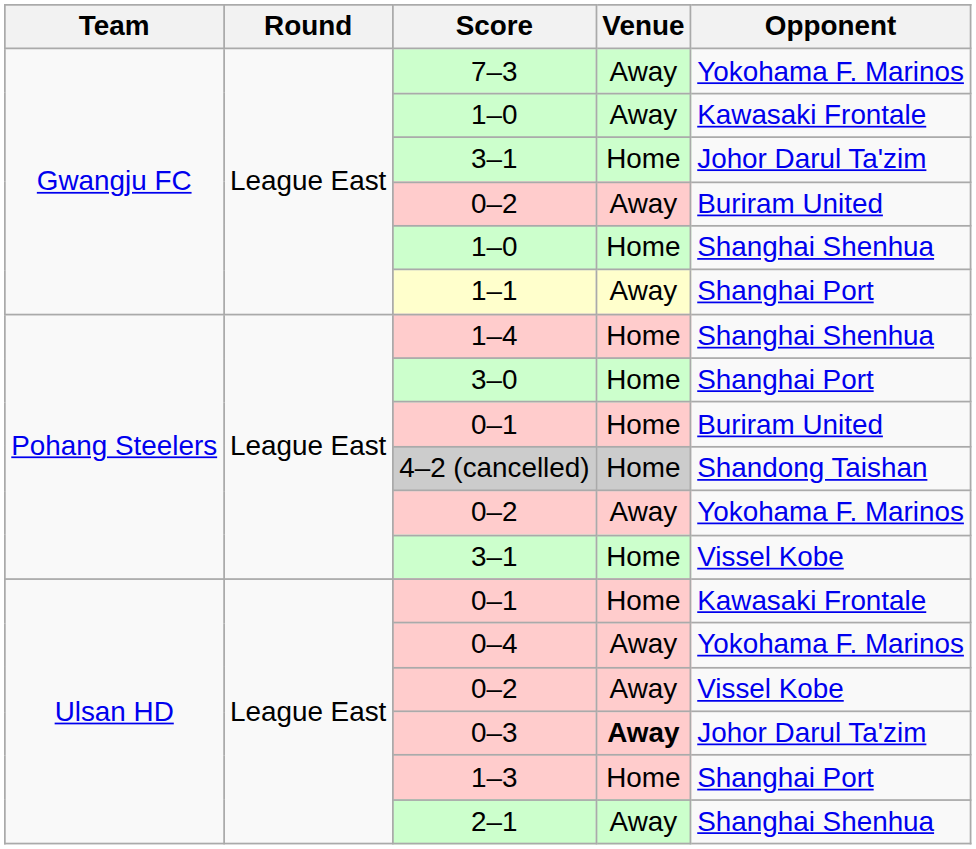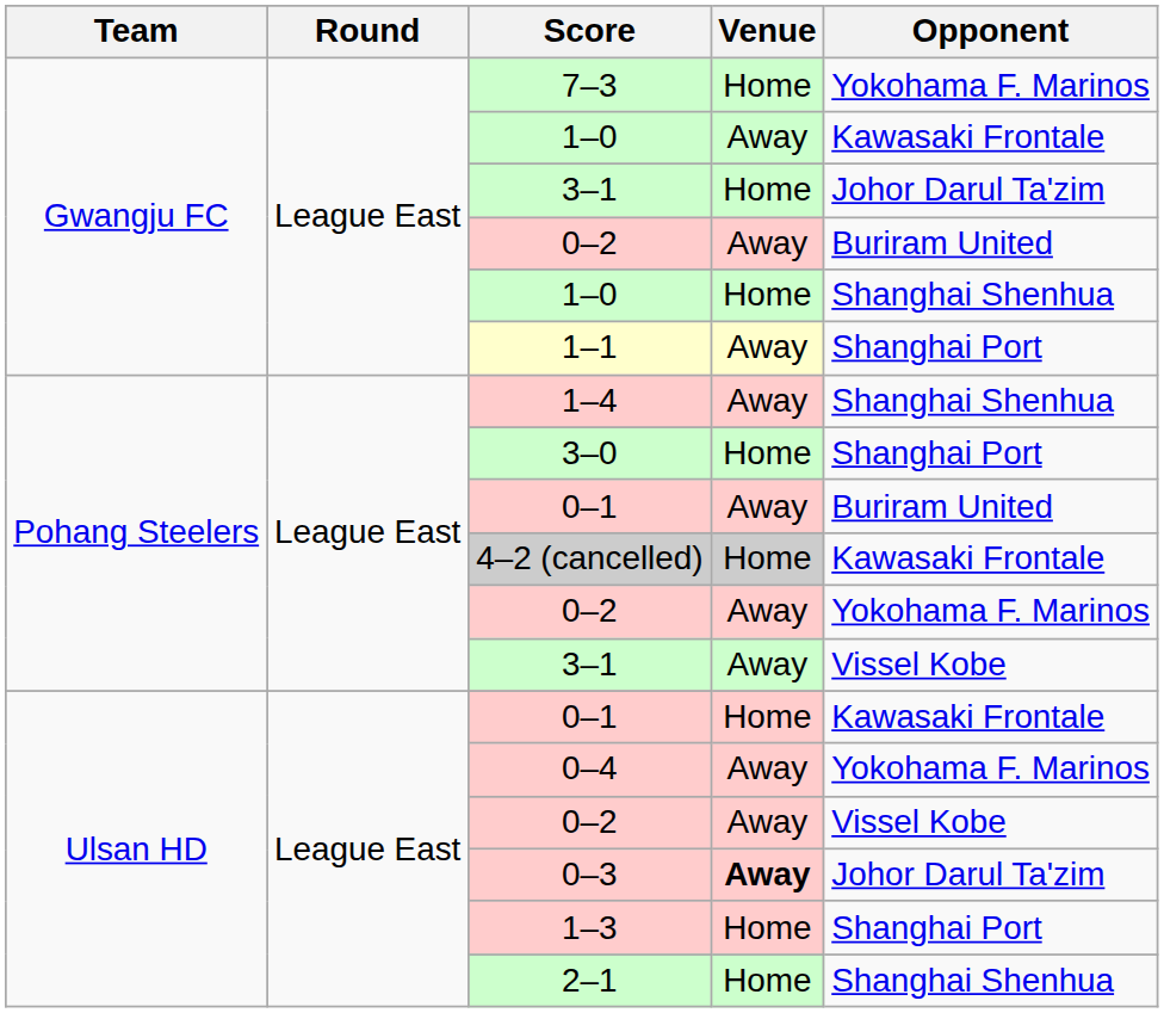7–3 | Venue: Away -> Home
1–4 | Venue: Home -> Away
Pohang Steelers / 0–1 | Venue: Home -> Away
4–2 (cancelled) | Opponent: Shandong Taishan -> Kawasaki Frontale
Pohang Steelers / 3–1 | Venue: Home -> Away
2–1 | Venue: Away -> Home
